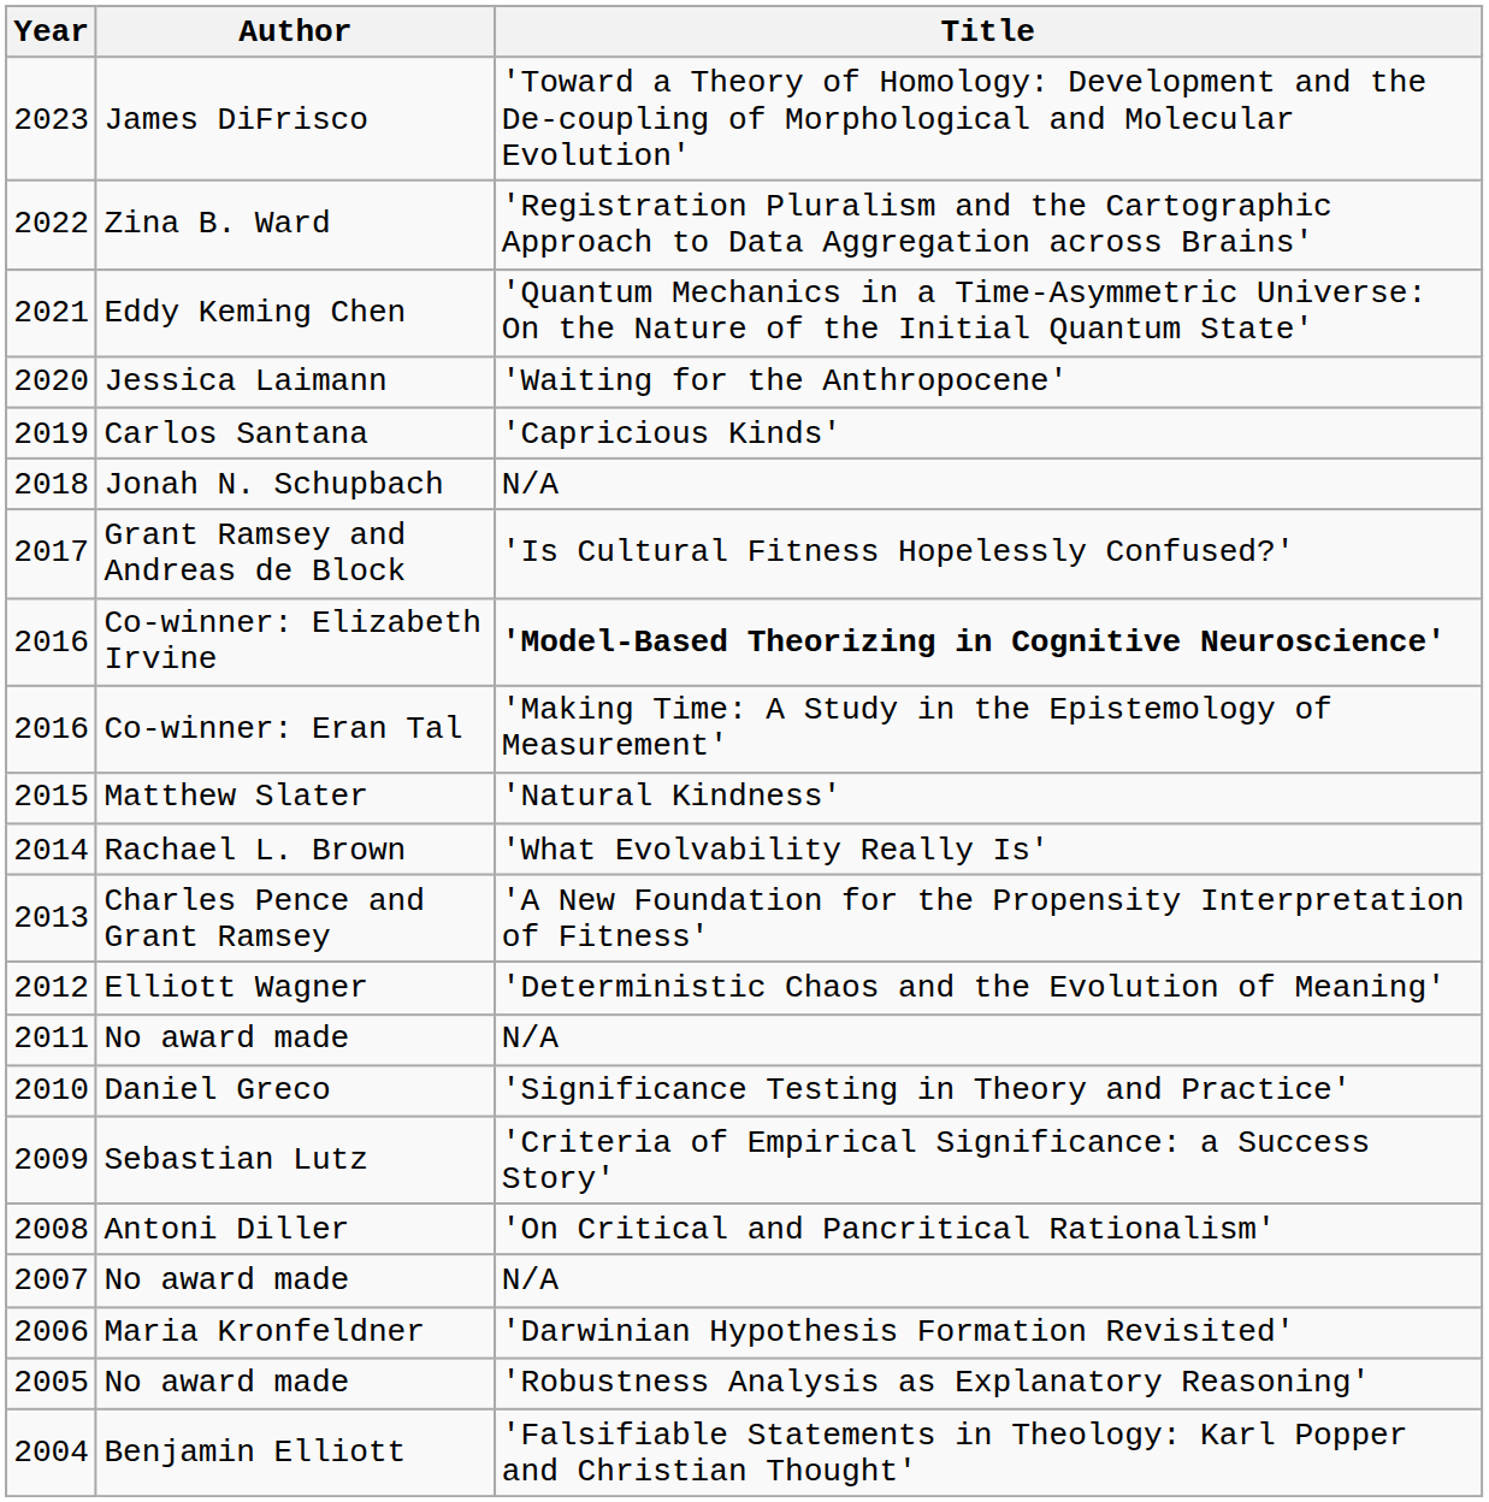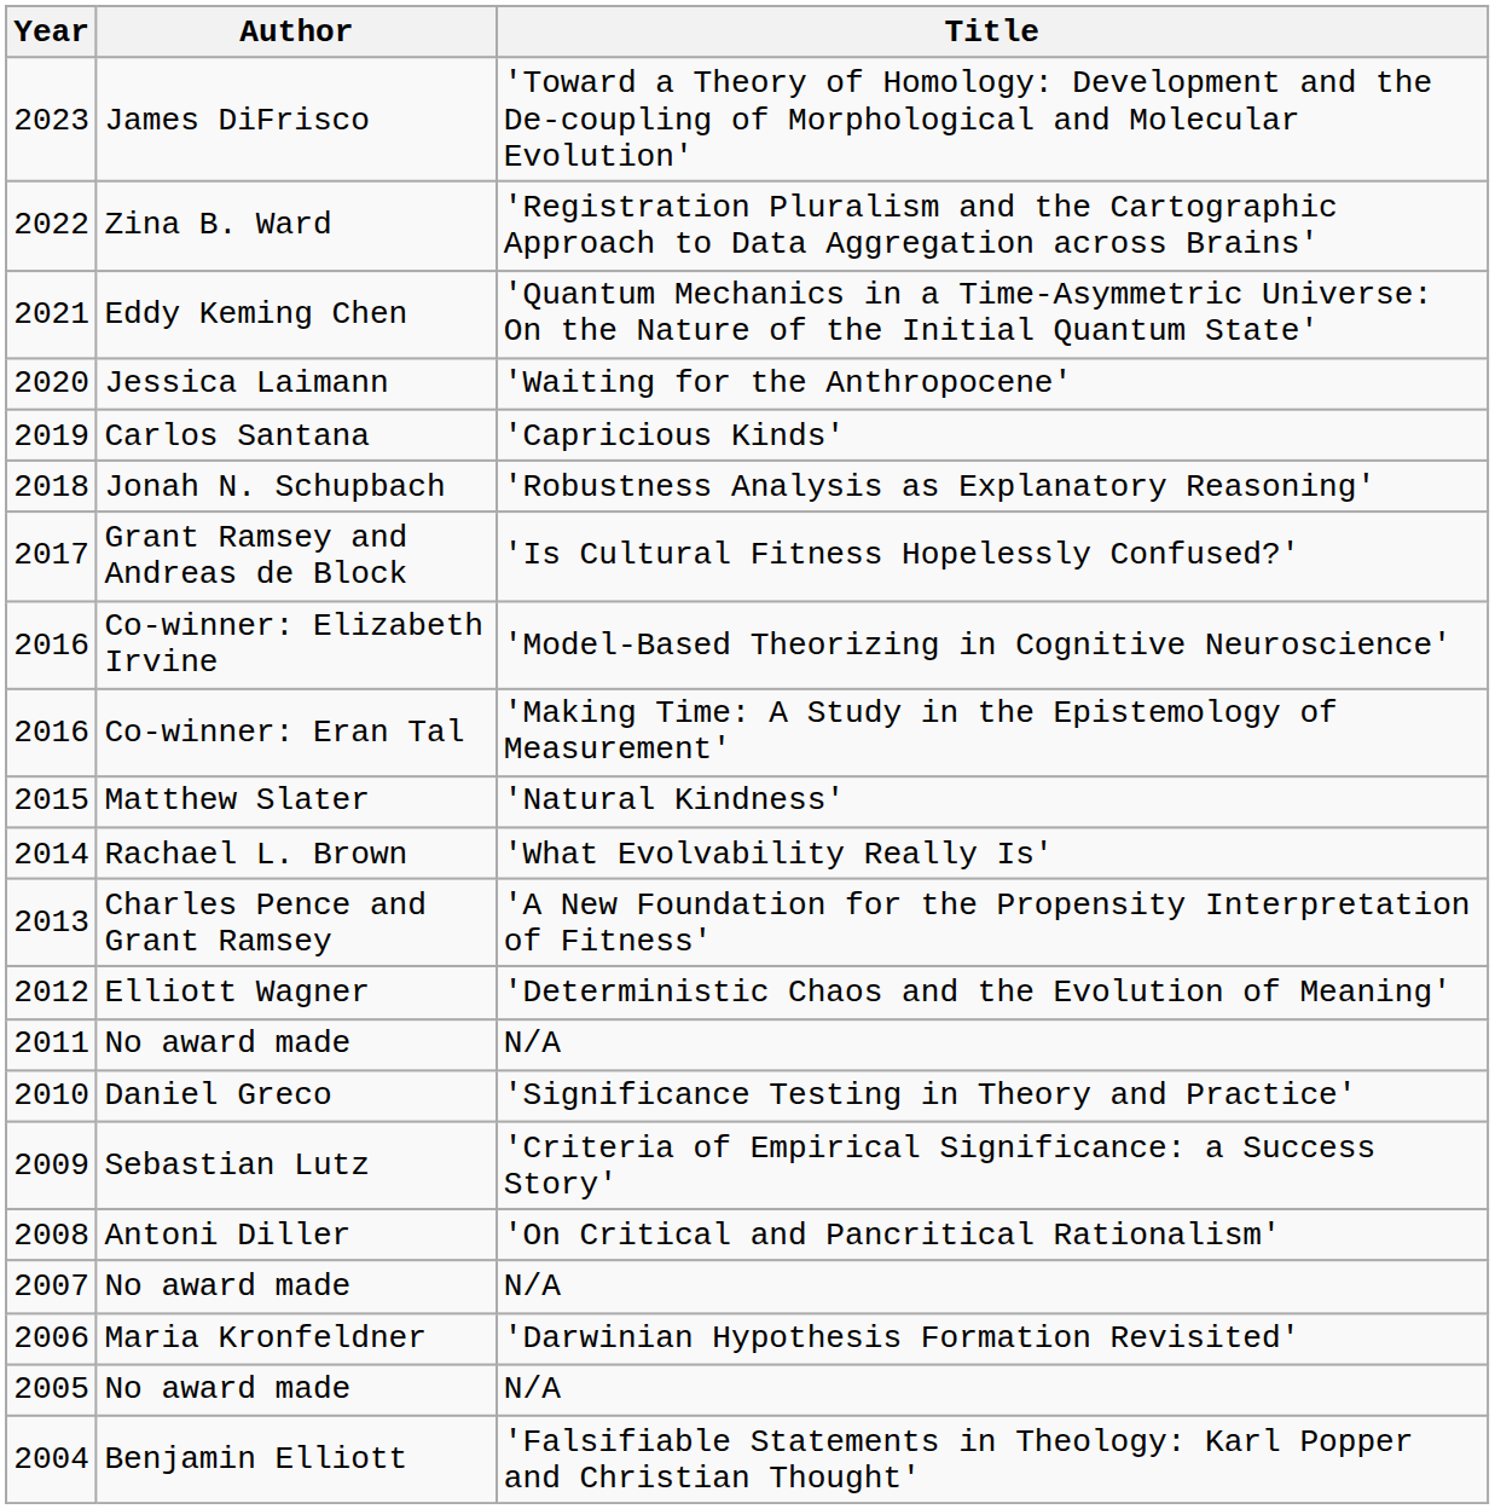Jonah N. Schupbach | Title: N/A -> 'Robustness Analysis as Explanatory Reasoning'
Co-winner: Elizabeth Irvine | Title: bold -> normal
2005 / No award made | Title: 'Robustness Analysis as Explanatory Reasoning' -> N/A
